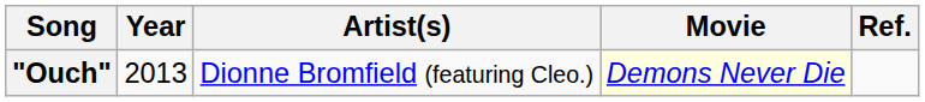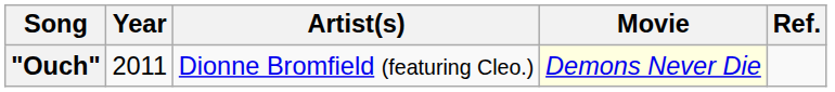"Ouch" | Year: 2013 -> 2011
